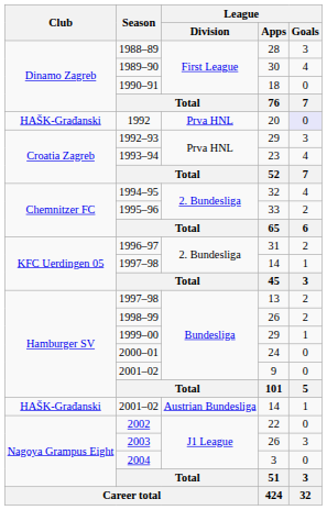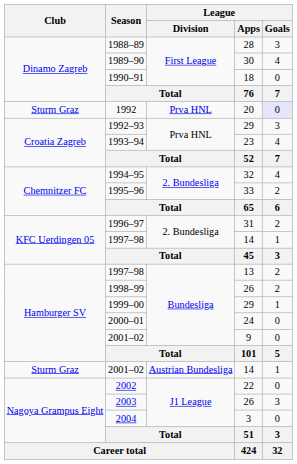1992 | Club: HAŠK-Građanski -> Sturm Graz
2001–02 / 14 | Club: HAŠK-Građanski -> Sturm Graz
